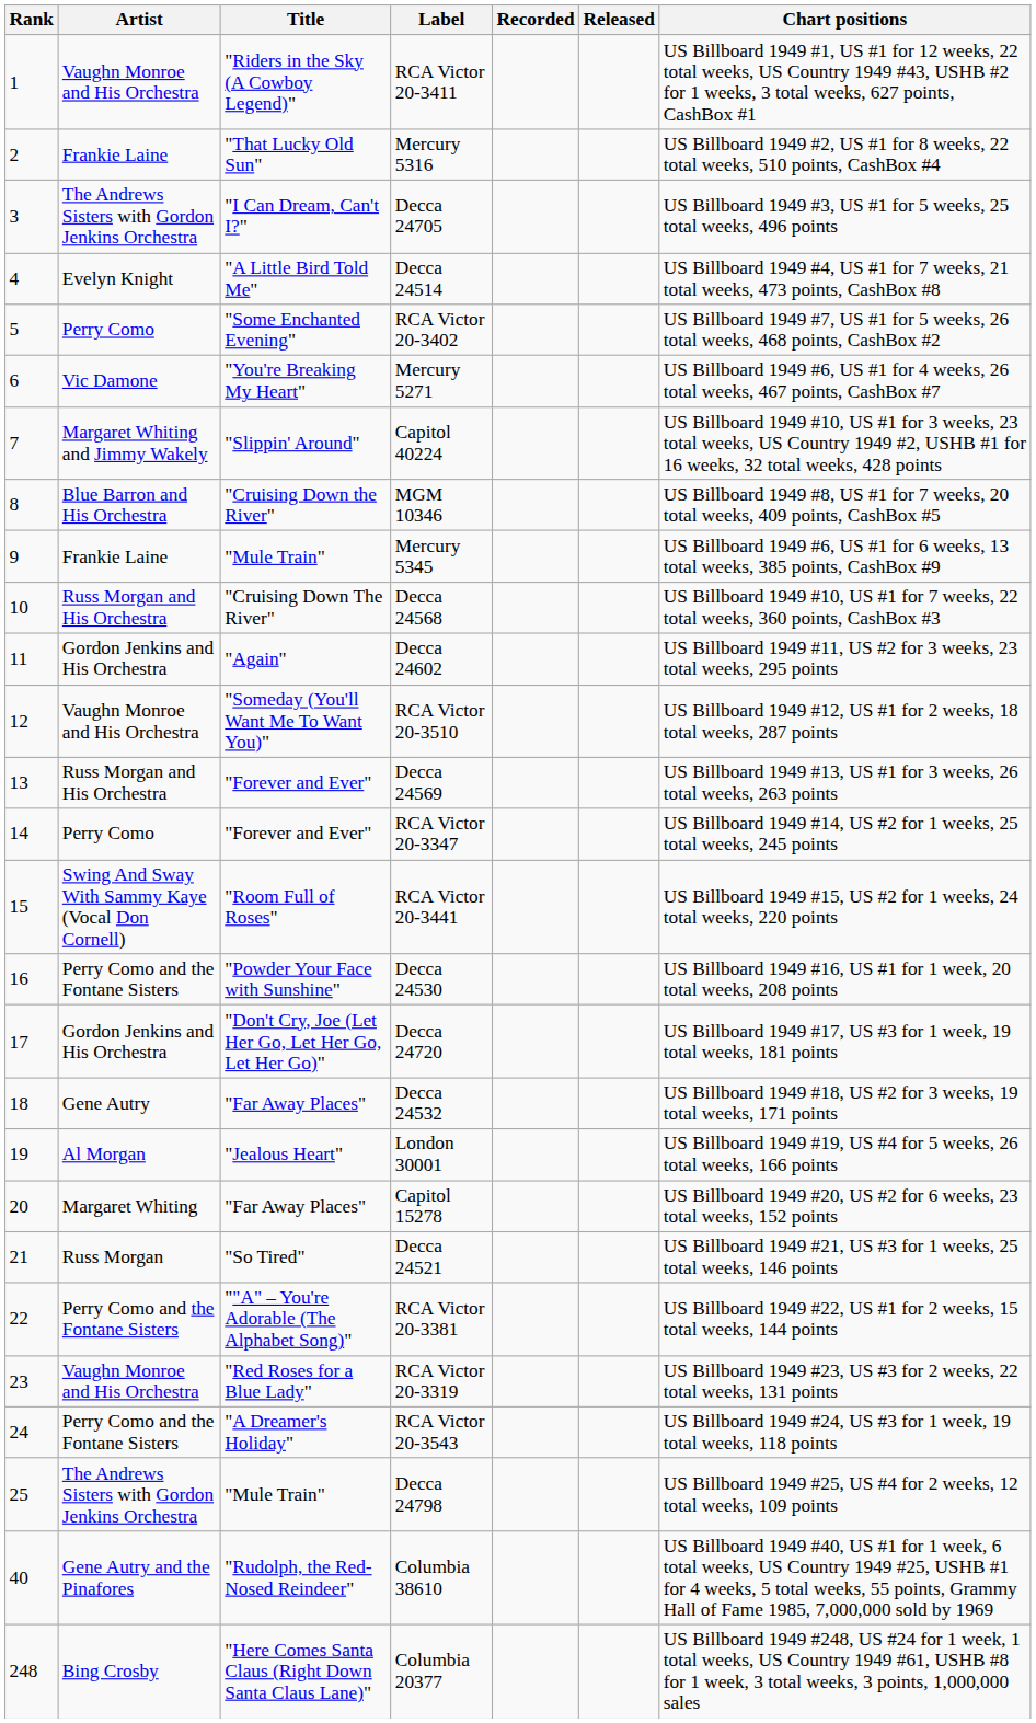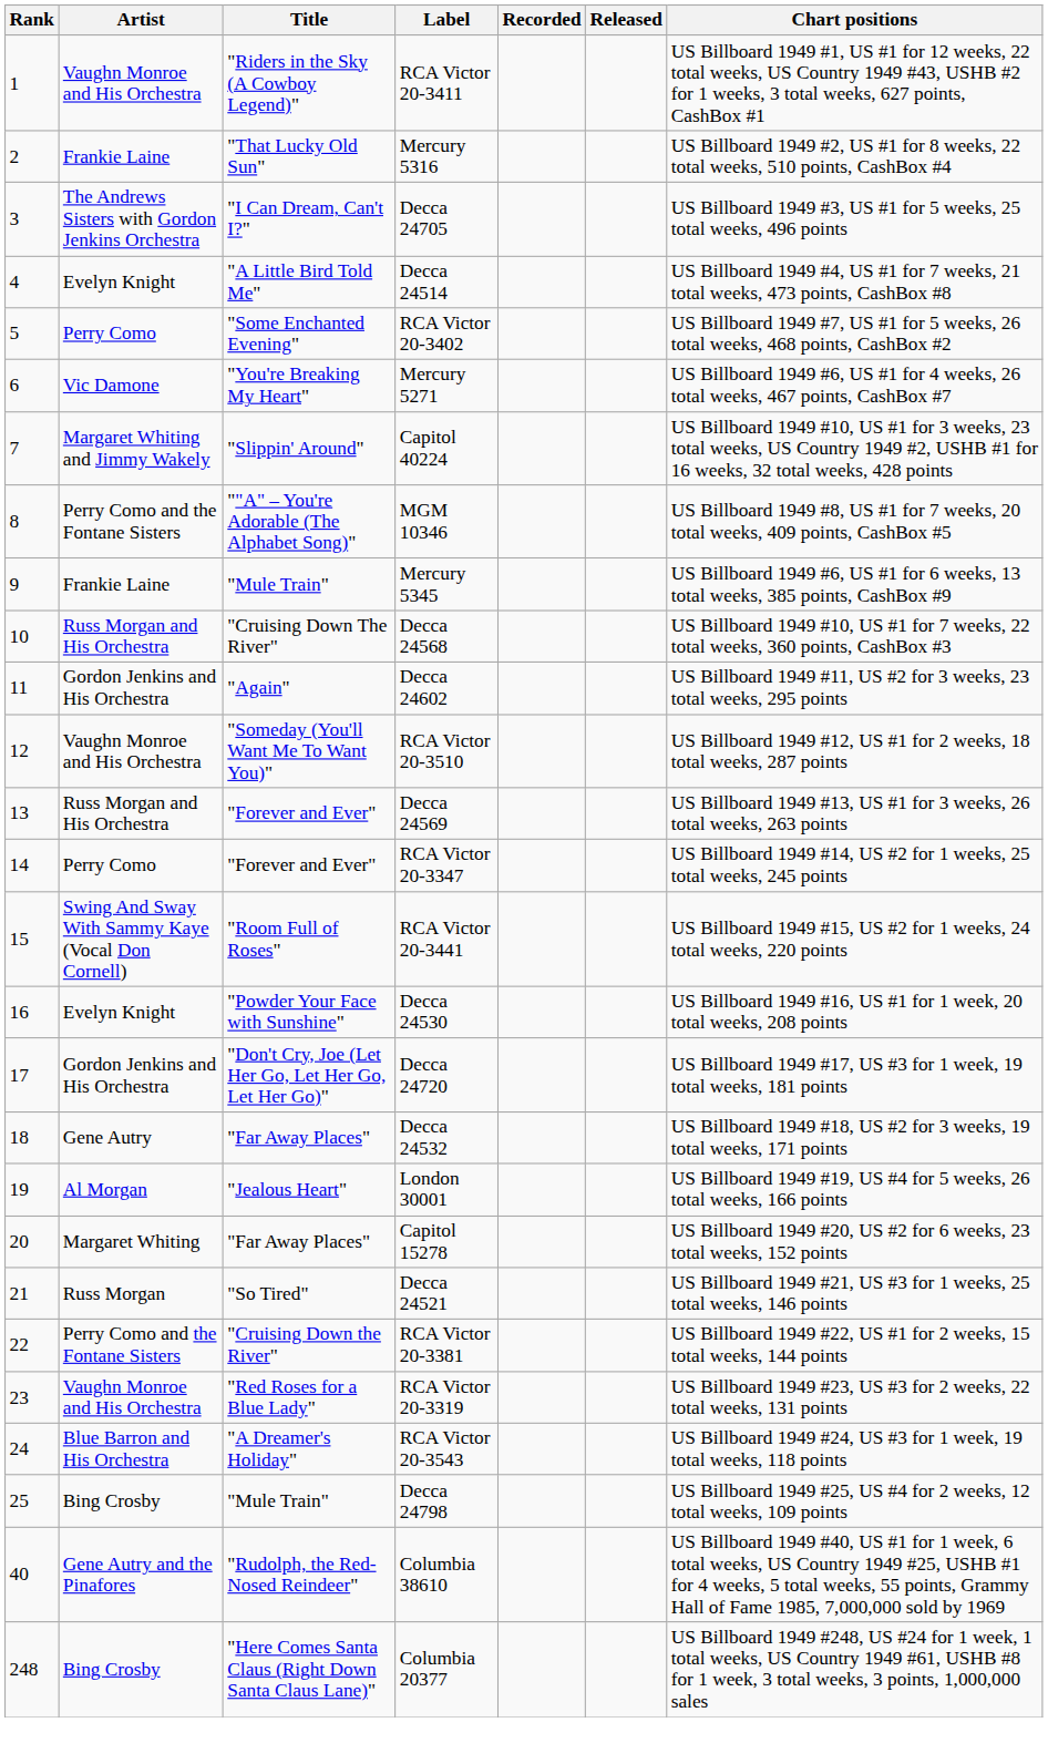MGM 10346 | Artist: Blue Barron and His Orchestra -> Perry Como and the Fontane Sisters
MGM 10346 | Title: "Cruising Down the River" -> ""A" – You're Adorable (The Alphabet Song)"
Decca 24530 | Artist: Perry Como and the Fontane Sisters -> Evelyn Knight
RCA Victor 20-3381 | Title: ""A" – You're Adorable (The Alphabet Song)" -> "Cruising Down the River"
RCA Victor 20-3543 | Artist: Perry Como and the Fontane Sisters -> Blue Barron and His Orchestra
Decca 24798 | Artist: The Andrews Sisters with Gordon Jenkins Orchestra -> Bing Crosby
